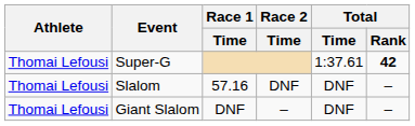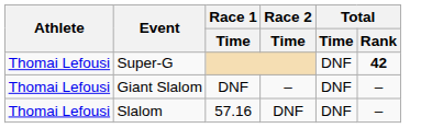Super-G | Total / Time: 1:37.61 -> DNF
rows swapped: Giant Slalom <-> Slalom
